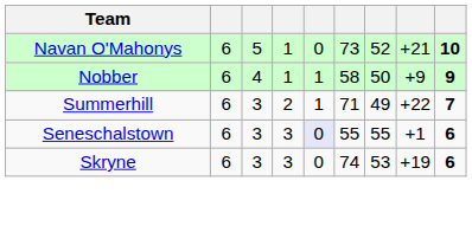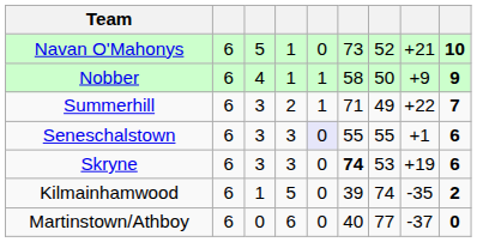Skryne | column 6: normal -> bold
+ row: Kilmainhamwood | 6 | 1 | 5 | 0 | 39 | 74 | -35 | 2
+ row: Martinstown/Athboy | 6 | 0 | 6 | 0 | 40 | 77 | -37 | 0
